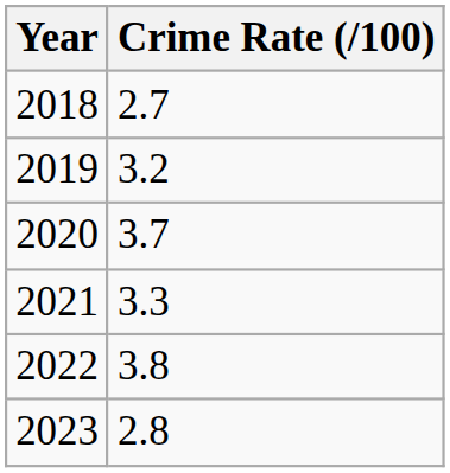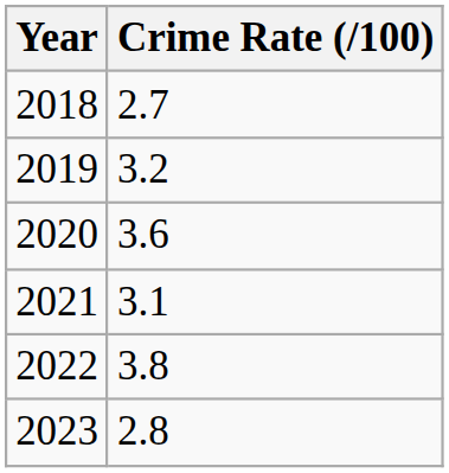2020 | Crime Rate (/100): 3.7 -> 3.6
2021 | Crime Rate (/100): 3.3 -> 3.1
